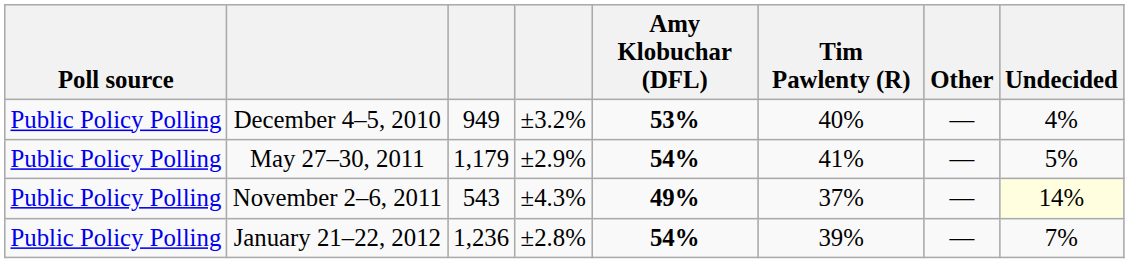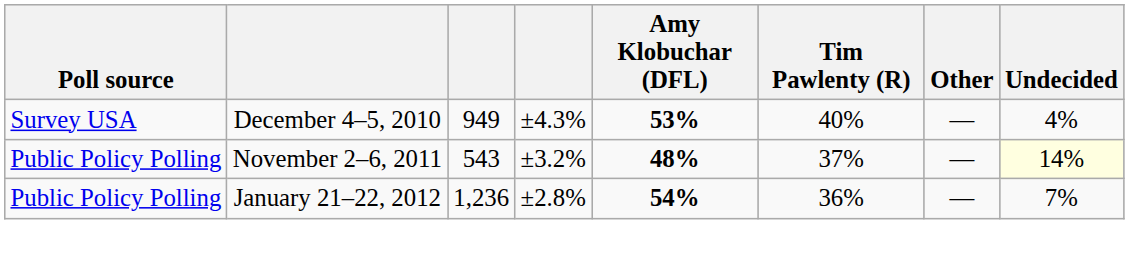December 4–5, 2010 | Poll source: Public Policy Polling -> Survey USA
December 4–5, 2010 | column 4: ±3.2% -> ±4.3%
- row: Public Policy Polling | May 27–30, 2011 | 1,179 | ±2.9% | 54% | 41% | — | 5%
November 2–6, 2011 | column 4: ±4.3% -> ±3.2%
November 2–6, 2011 | Amy Klobuchar (DFL): 49% -> 48%
January 21–22, 2012 | Tim Pawlenty (R): 39% -> 36%
